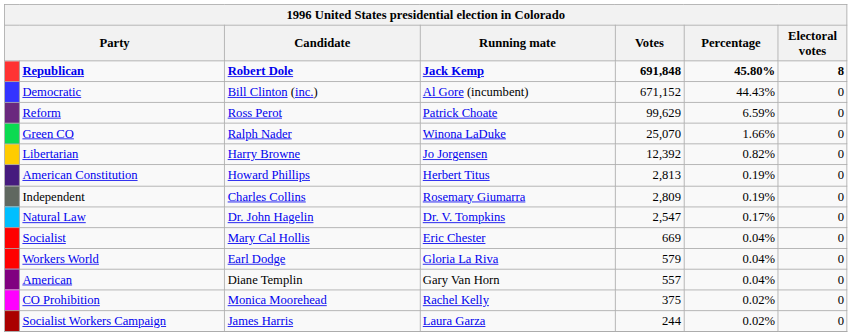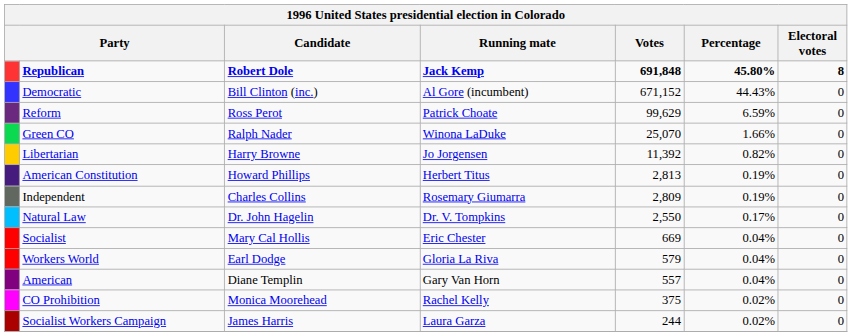Libertarian | Votes: 12,392 -> 11,392
Natural Law | Votes: 2,547 -> 2,550
